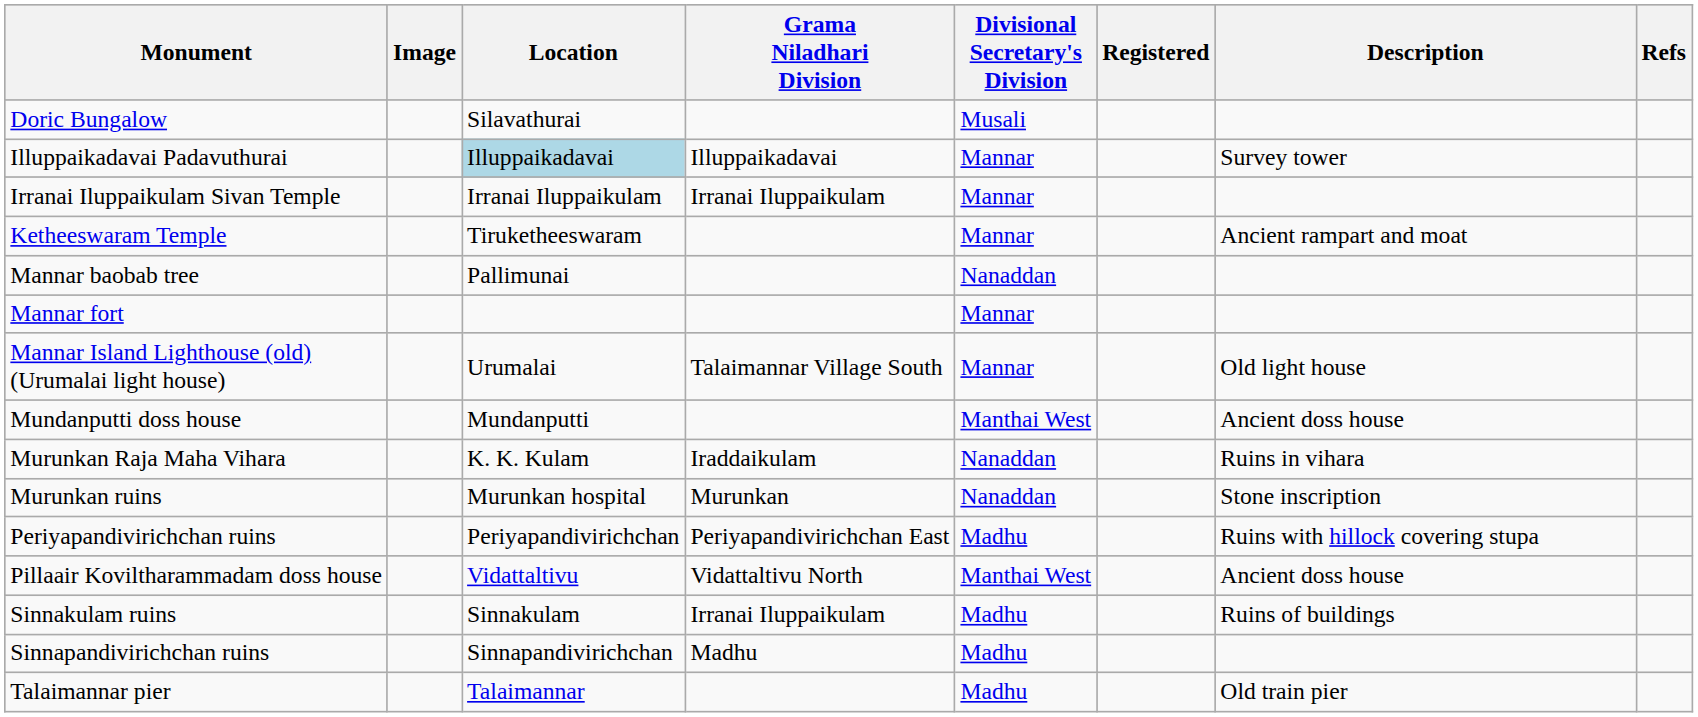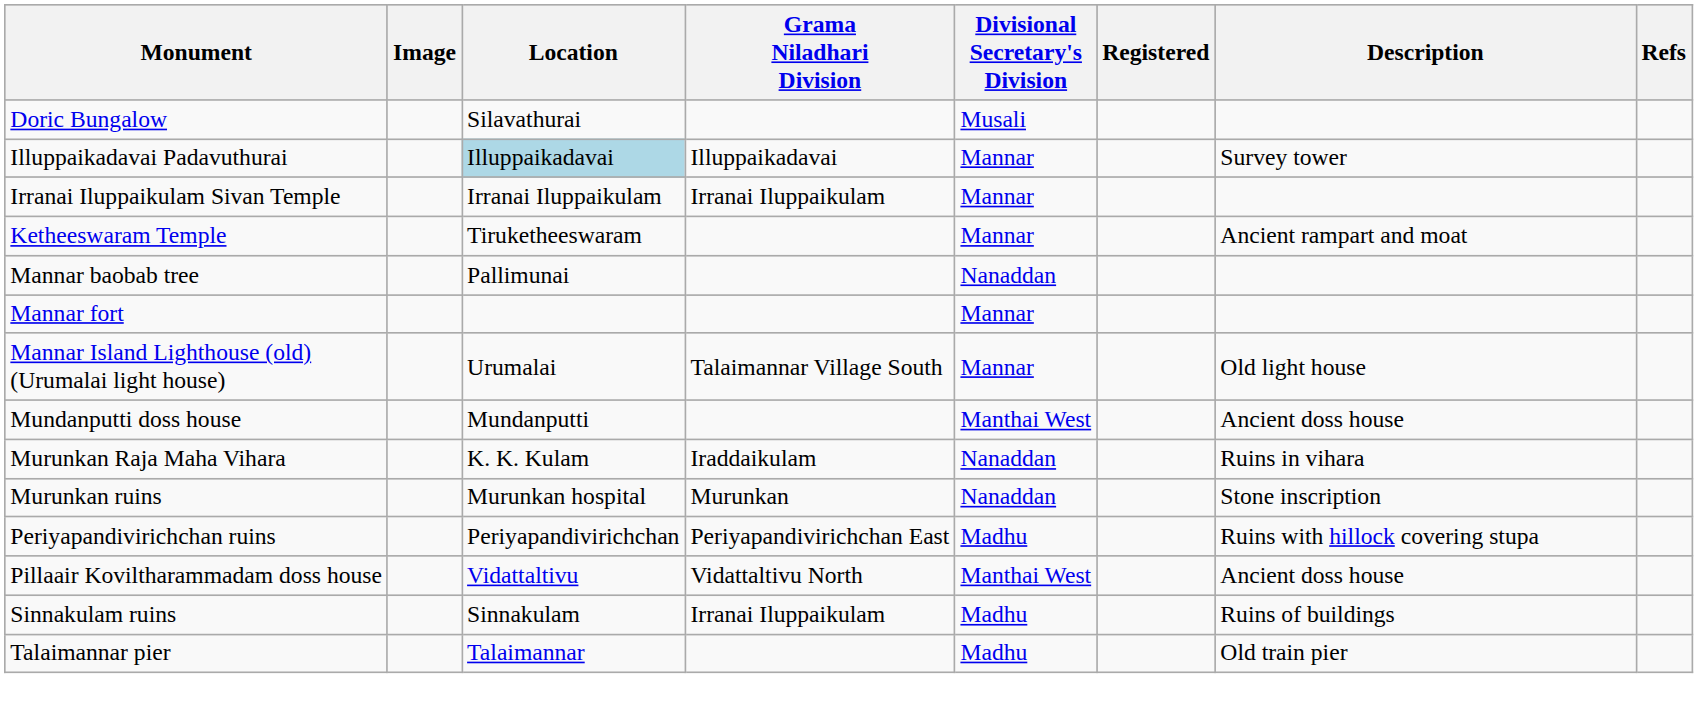- row: Sinnapandivirichchan ruins | Sinnapandivirichchan | Madhu | Madhu
